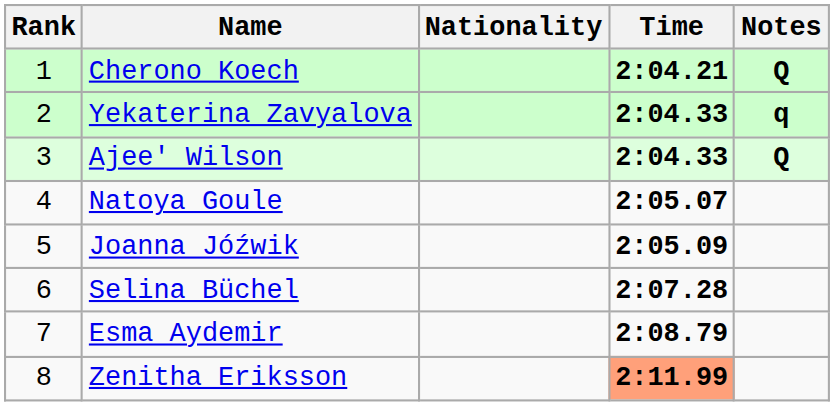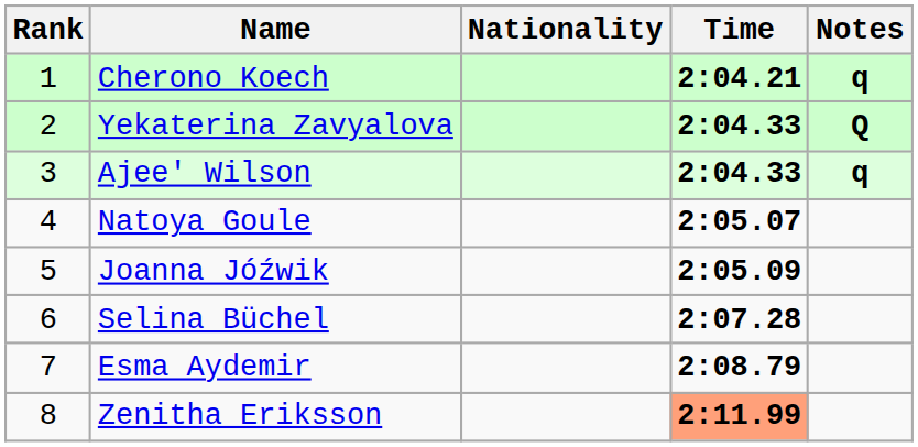Cherono Koech | Notes: Q -> q
Yekaterina Zavyalova | Notes: q -> Q
Ajee' Wilson | Notes: Q -> q
